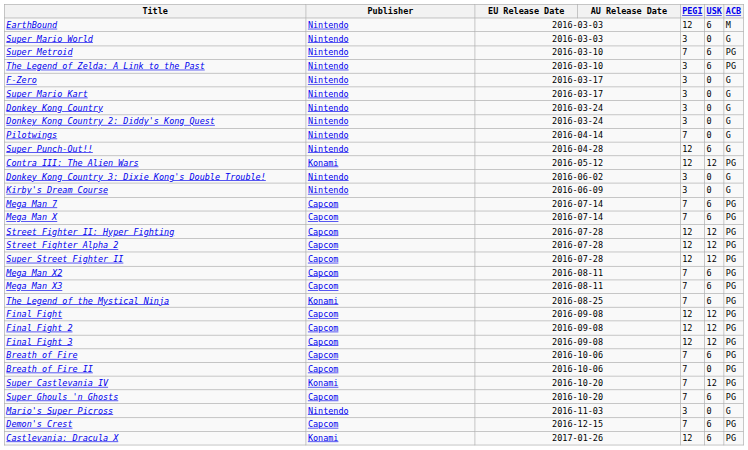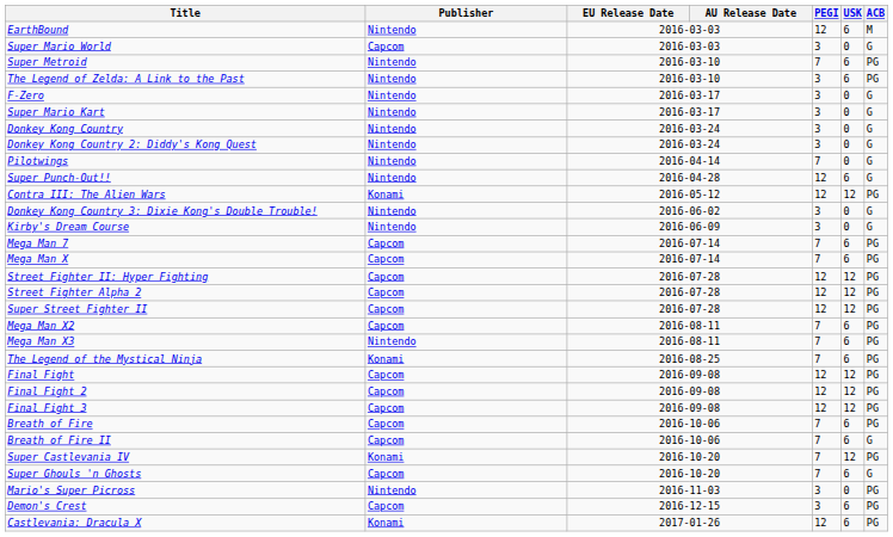Super Mario World | Publisher: Nintendo -> Capcom
Mega Man X3 | Publisher: Capcom -> Nintendo
Breath of Fire II | USK: 0 -> 6
Breath of Fire II | ACB: PG -> G
Super Ghouls 'n Ghosts | ACB: PG -> G
Mario's Super Picross | ACB: G -> PG
Demon's Crest | PEGI: 7 -> 3
